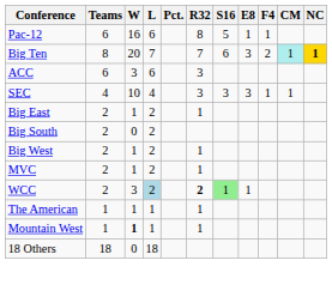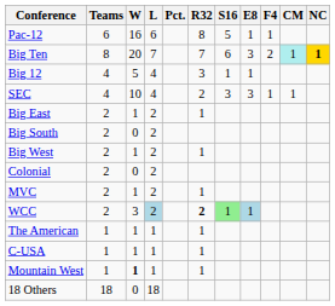- row: ACC | 6 | 3 | 6 | 3
+ row: Big 12 | 4 | 5 | 4 | 3 | 1 | 1
SEC | R32: 3 -> 2
+ row: Colonial | 2 | 0 | 2
WCC | E8: no background -> lightblue background
+ row: C-USA | 1 | 1 | 1 | 1
